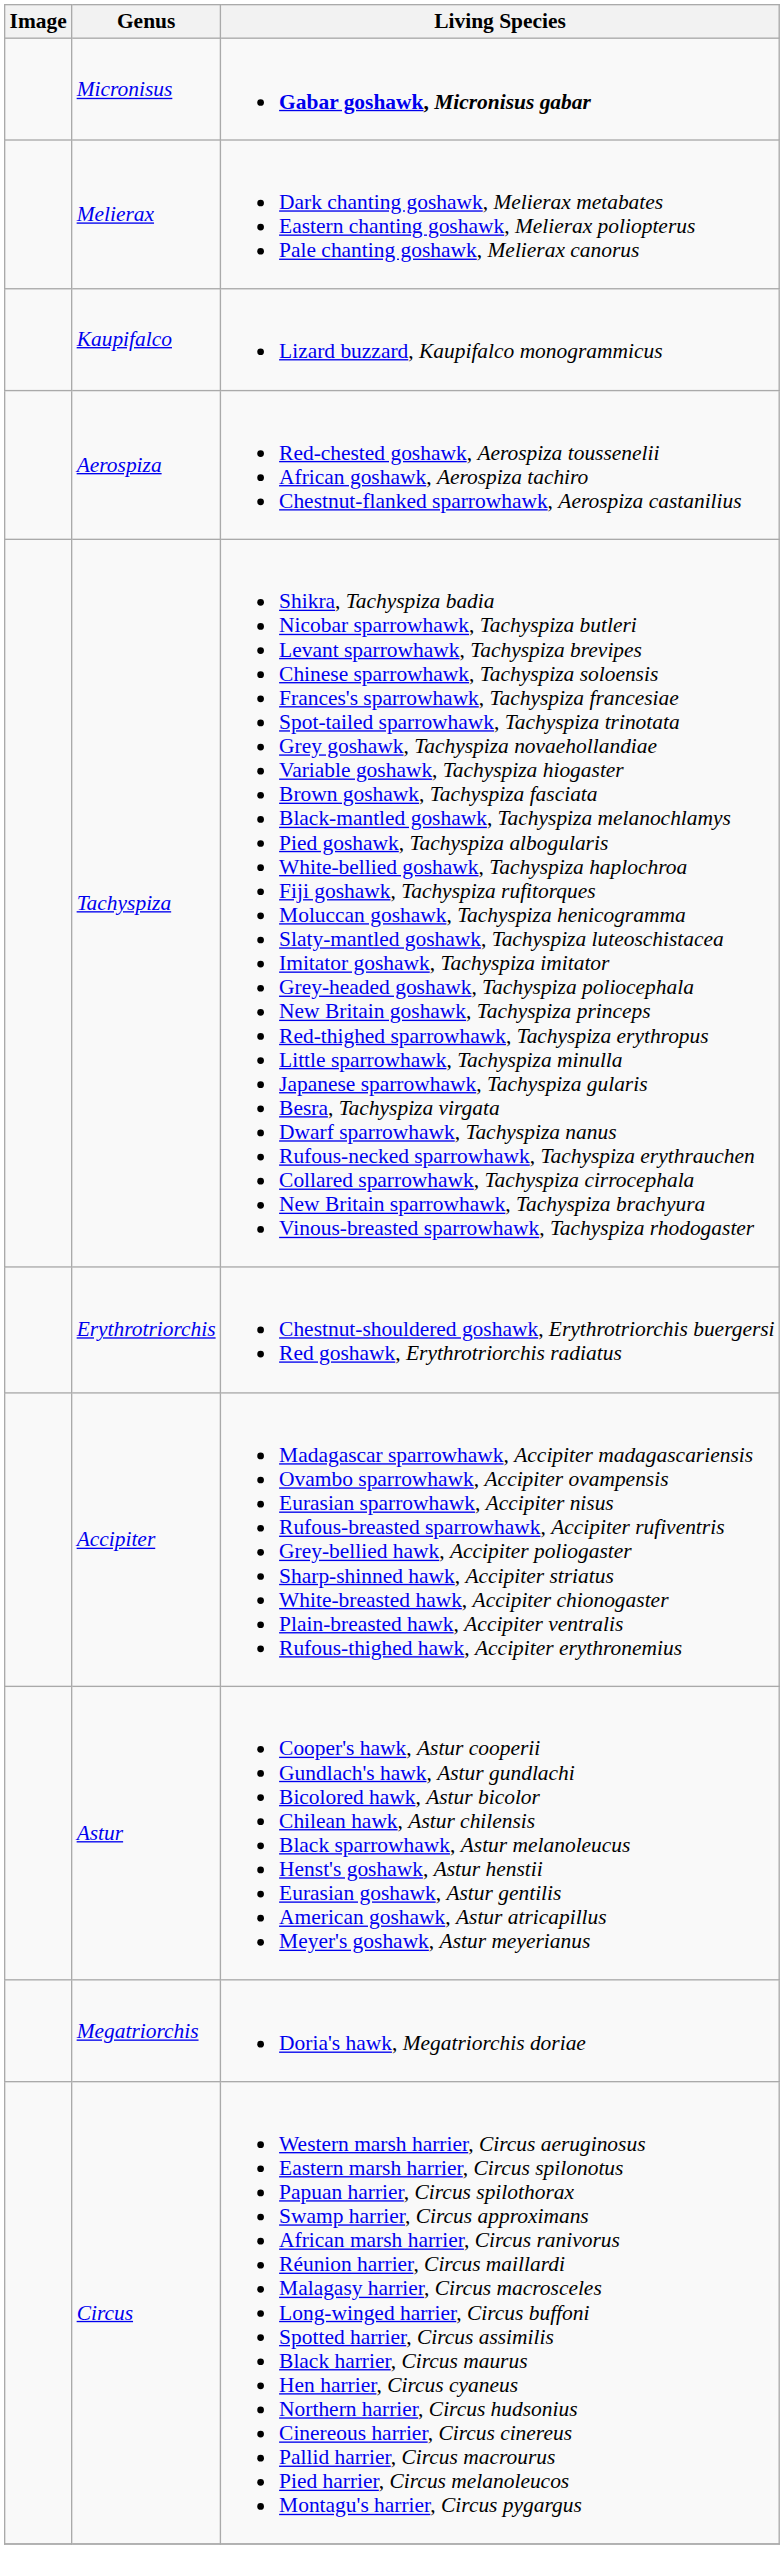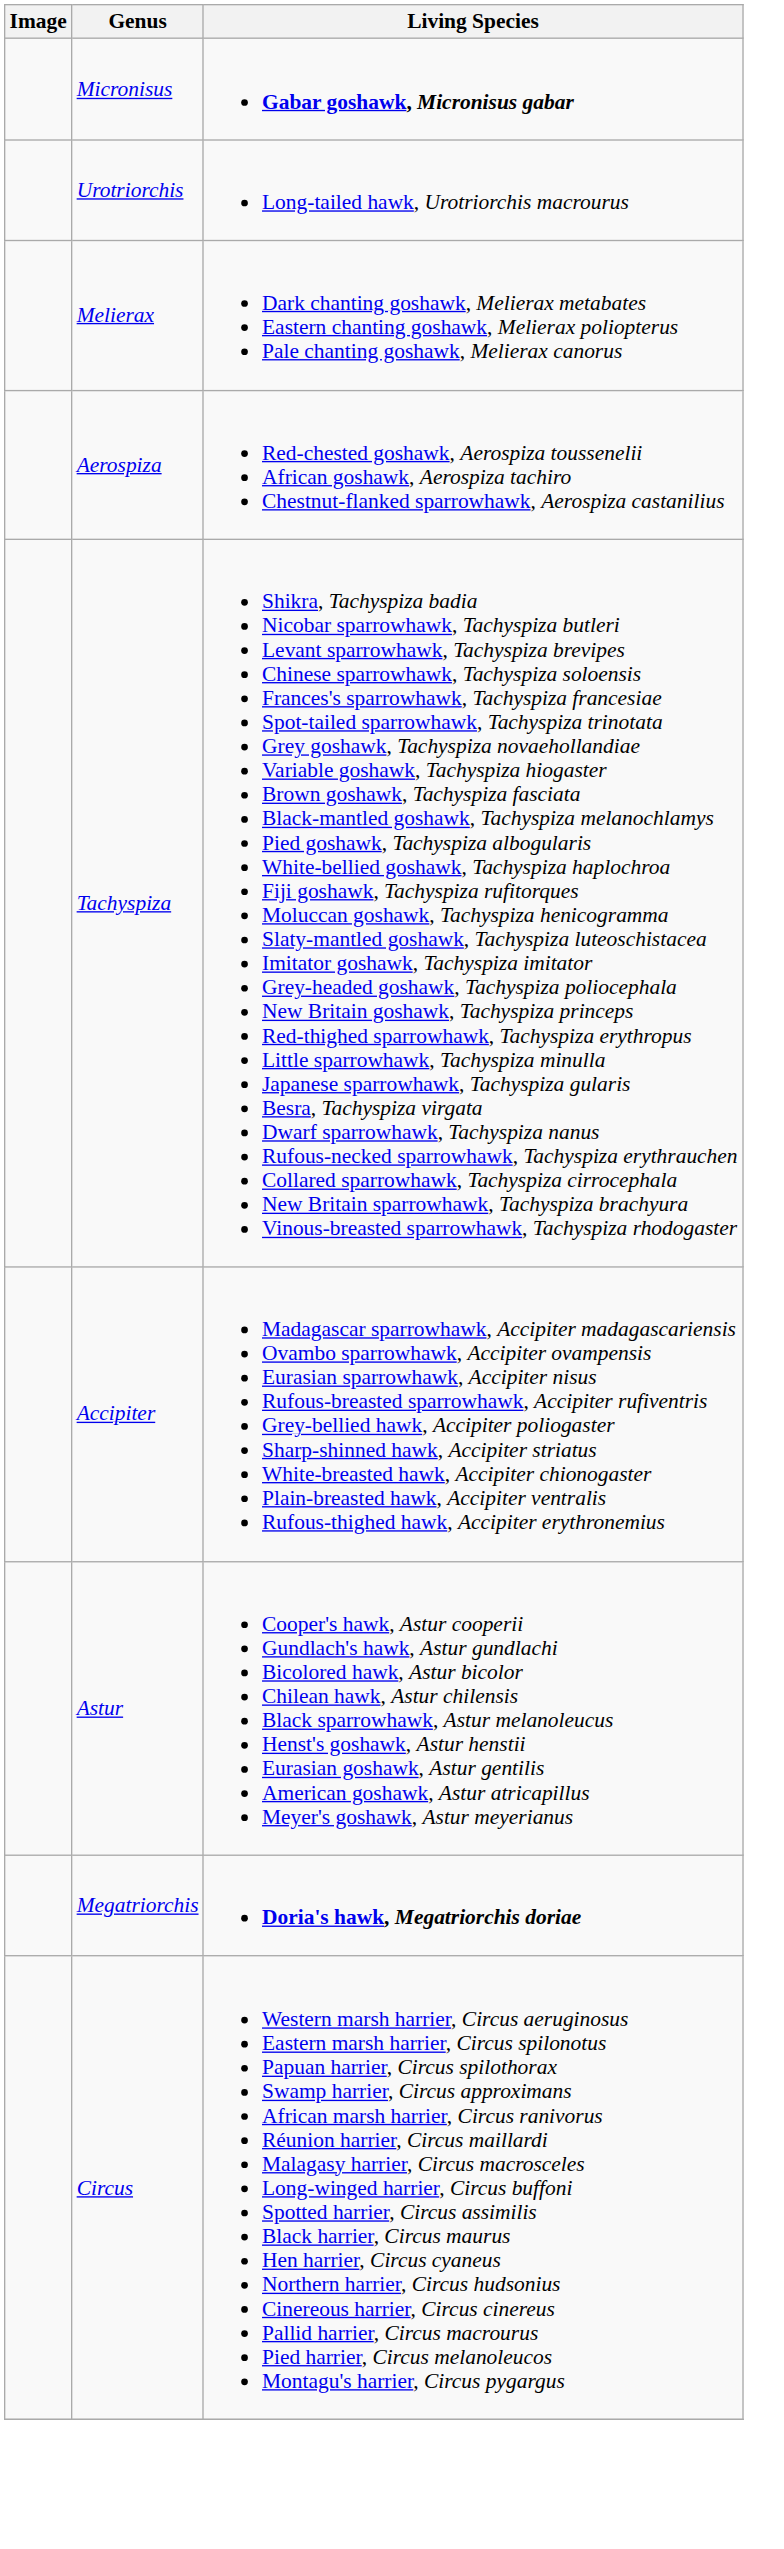+ row: Urotriorchis | Long-tailed hawk, Urotriorchis macrourus
- row: Kaupifalco | Lizard buzzard, Kaupifalco monogrammicus
- row: Erythrotriorchis | Chestnut-shouldered goshawk, Erythrotriorchis buergersi Red goshawk, Erythrotriorchis radiatus
Megatriorchis | Living Species: normal -> bold
